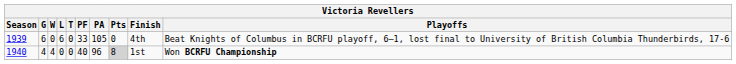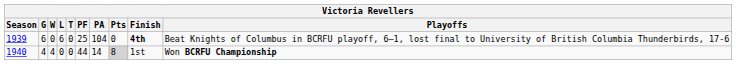1939 | PF: 33 -> 25
1939 | PA: 105 -> 104
1939 | Finish: normal -> bold
1940 | PF: 40 -> 44
1940 | PA: 96 -> 14
